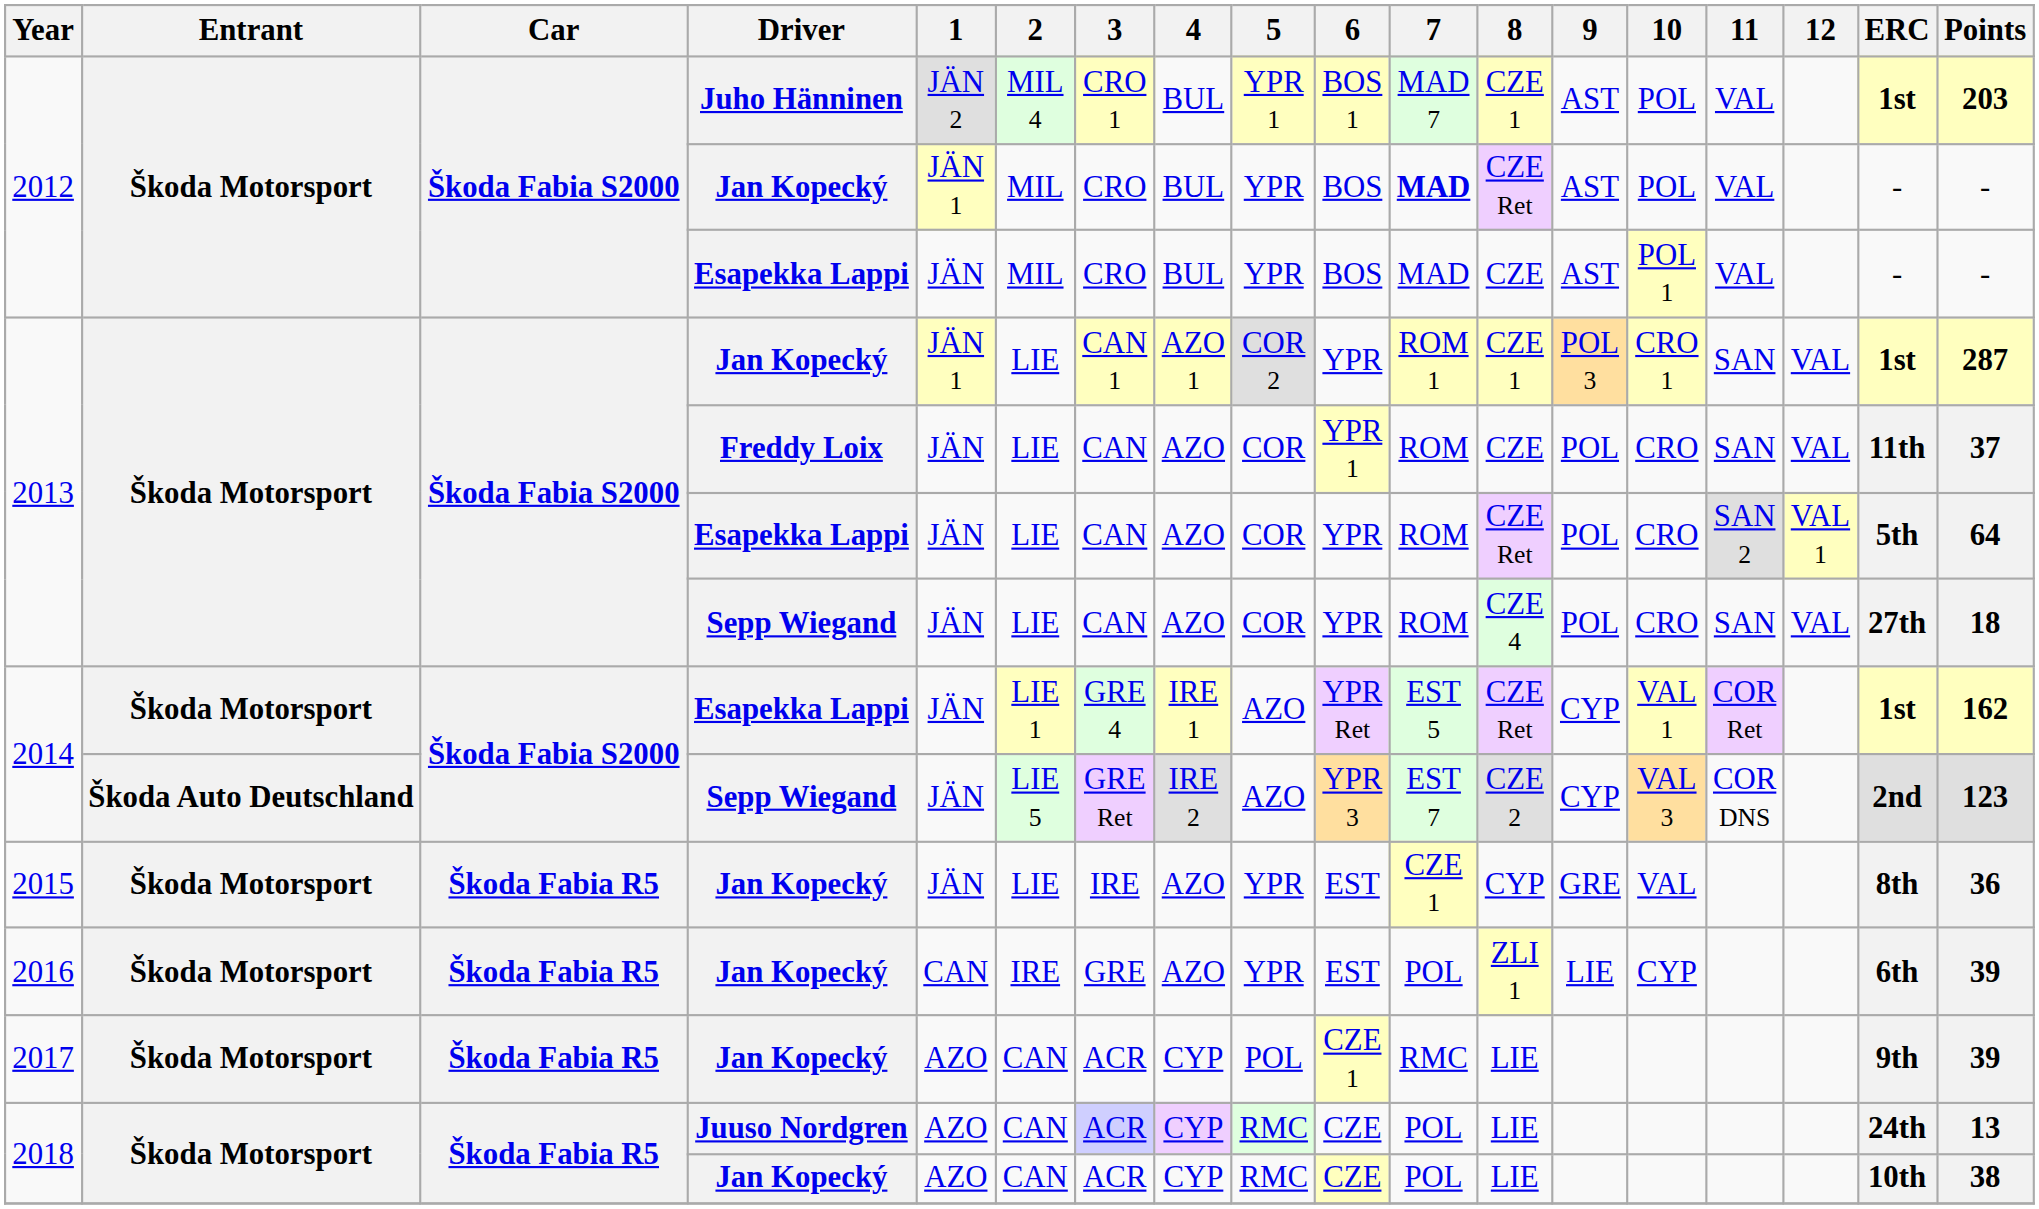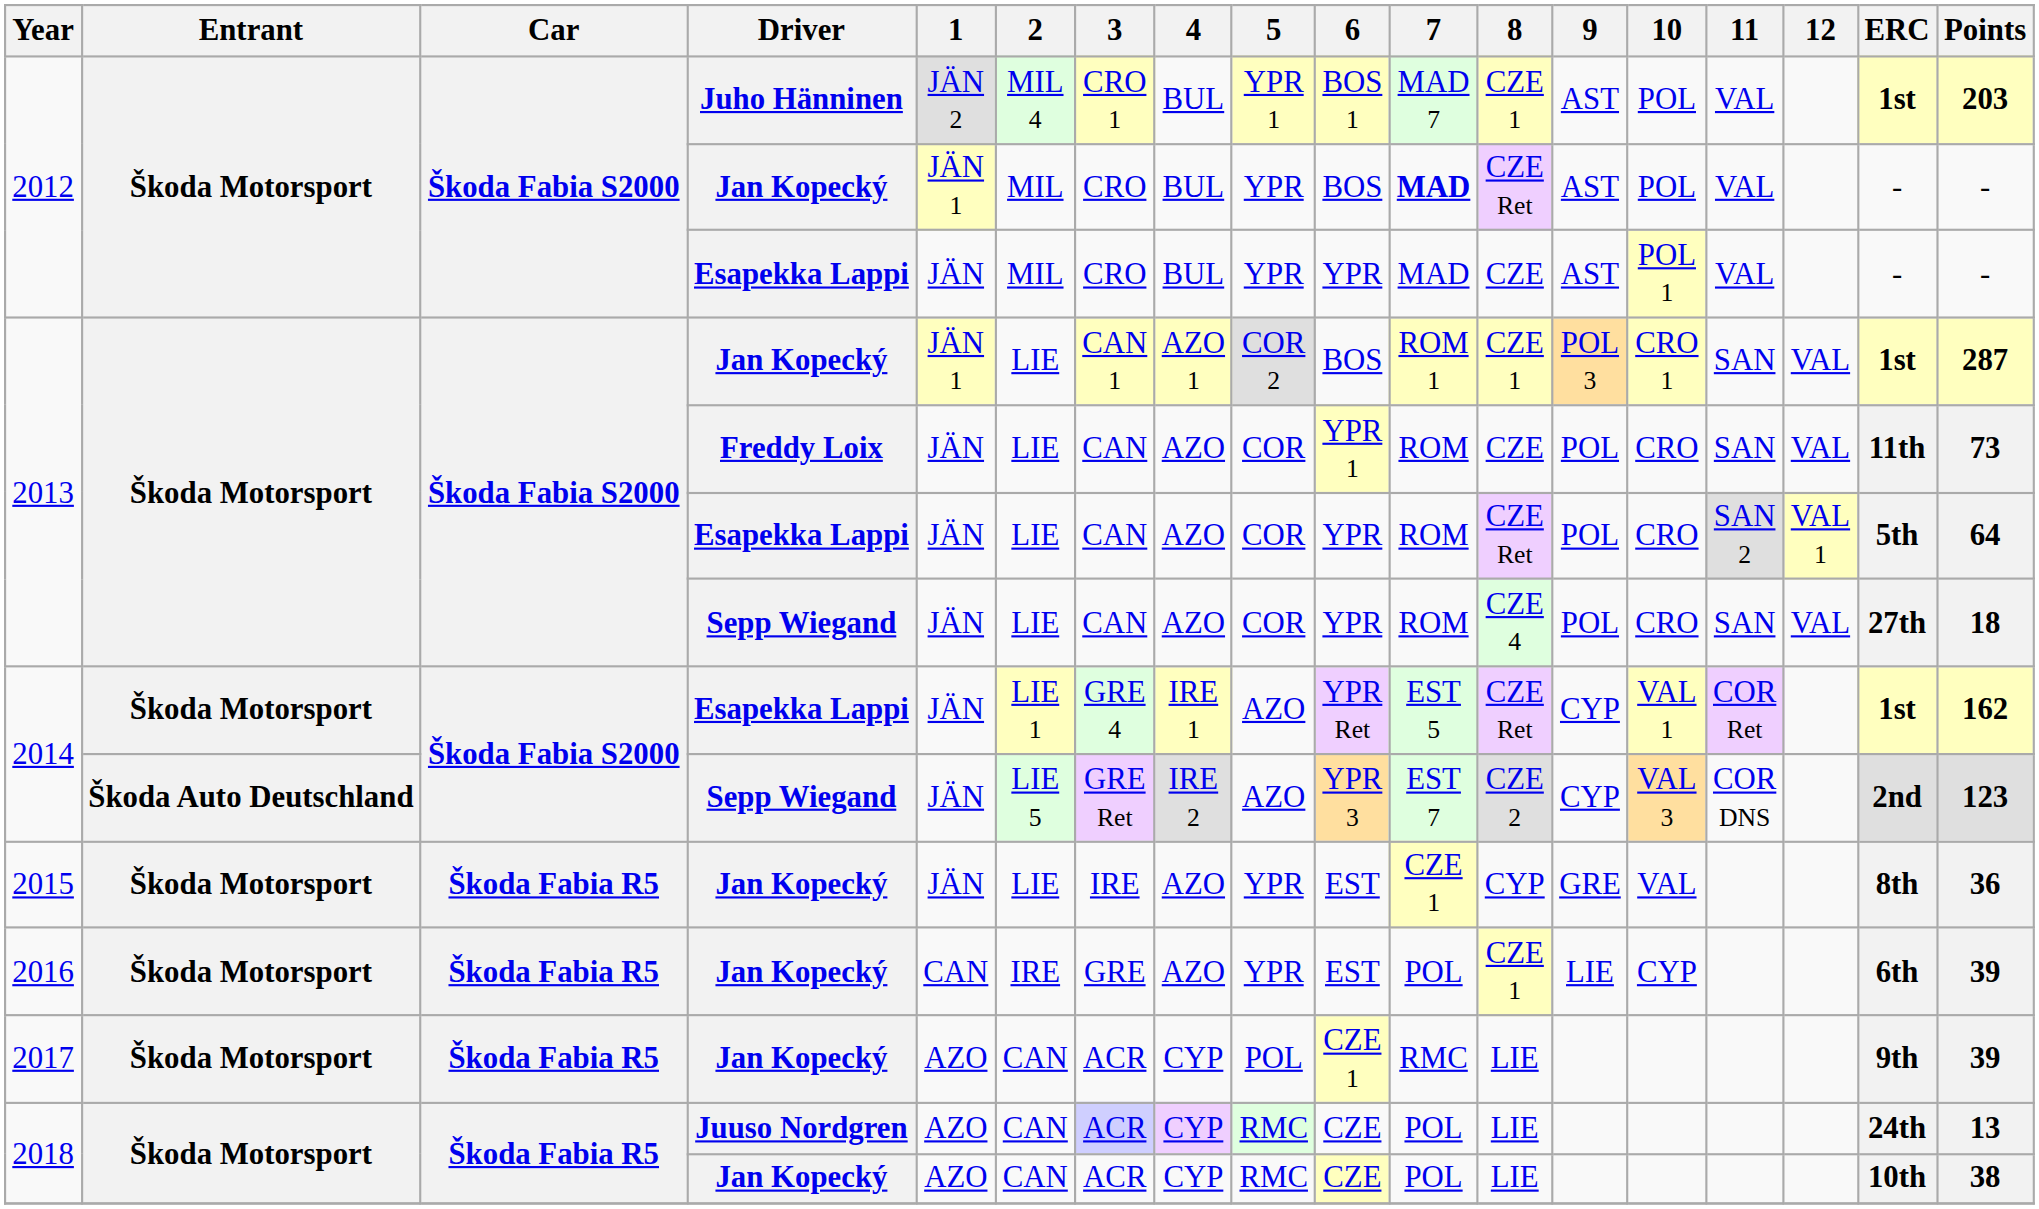2012 / Esapekka Lappi | 6: BOS -> YPR
2013 / Jan Kopecký | 6: YPR -> BOS
2013 / Freddy Loix | Points: 37 -> 73
2016 | 8: ZLI 1 -> CZE 1
